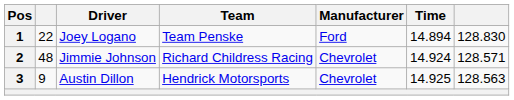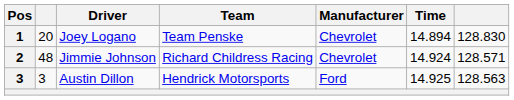Joey Logano | column 2: 22 -> 20
Joey Logano | Manufacturer: Ford -> Chevrolet
Austin Dillon | column 2: 9 -> 3
Austin Dillon | Manufacturer: Chevrolet -> Ford
